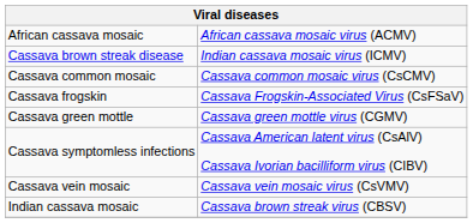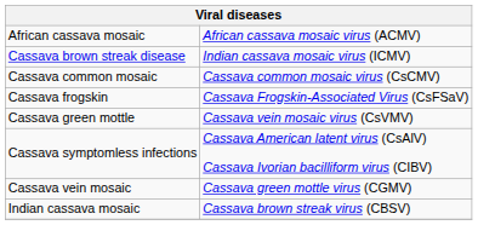Cassava green mottle | column 2: Cassava green mottle virus (CGMV) -> Cassava vein mosaic virus (CsVMV)
Cassava vein mosaic | column 2: Cassava vein mosaic virus (CsVMV) -> Cassava green mottle virus (CGMV)
